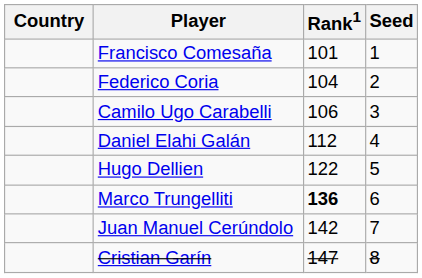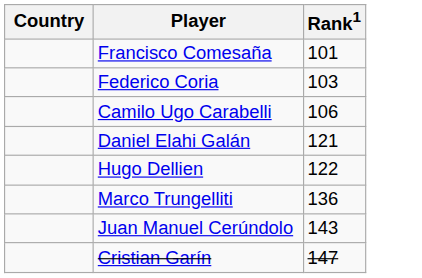- column: Seed | 1 | 2 | 3 | 4 | 5 | 6 | 7 | 8
Federico Coria | Rank1: 104 -> 103
Daniel Elahi Galán | Rank1: 112 -> 121
Marco Trungelliti | Rank1: bold -> normal
Juan Manuel Cerúndolo | Rank1: 142 -> 143
